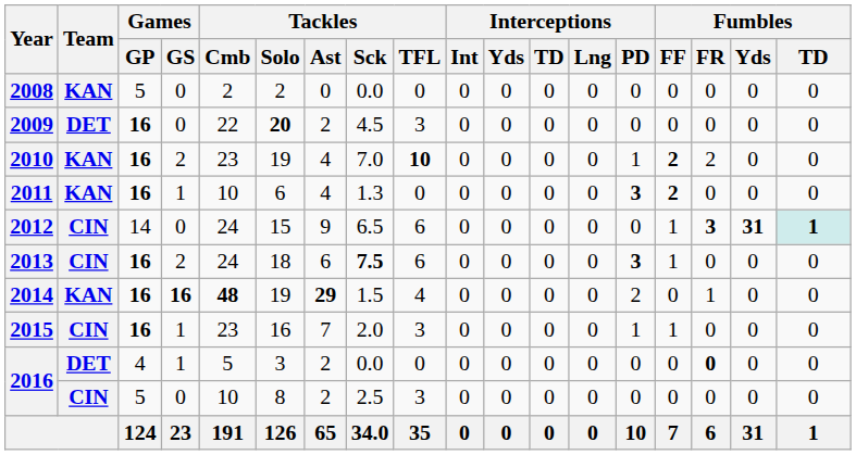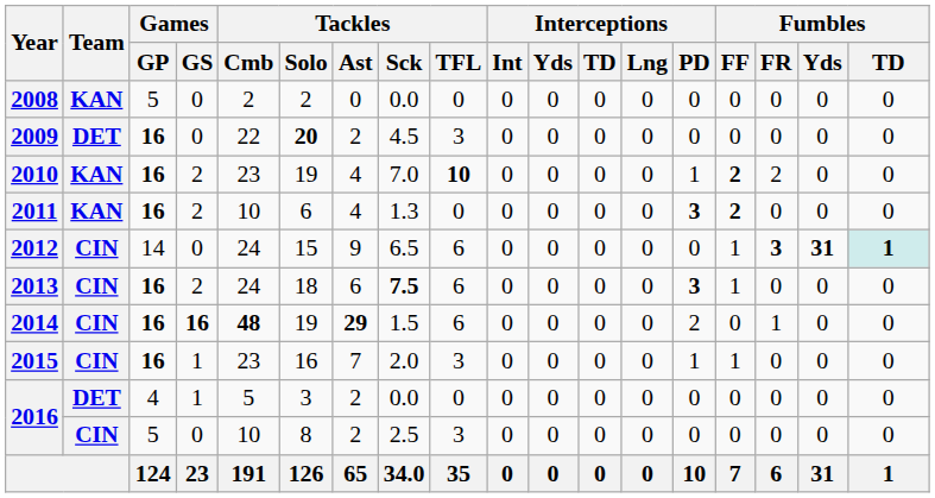2011 | Games / GS: 1 -> 2
2014 | Team: KAN -> CIN
2014 | Tackles / TFL: 4 -> 6
2016 / 4 | Fumbles / FR: bold -> normal
